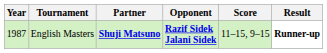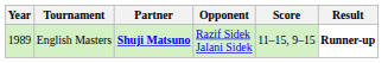English Masters | Year: 1987 -> 1989
English Masters | Opponent: bold -> normal
